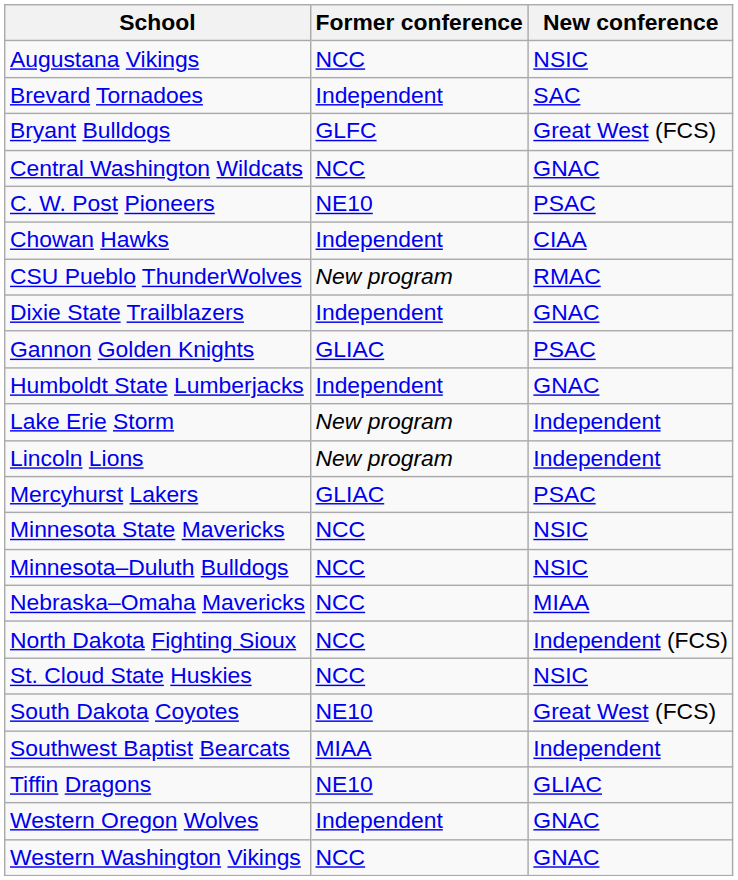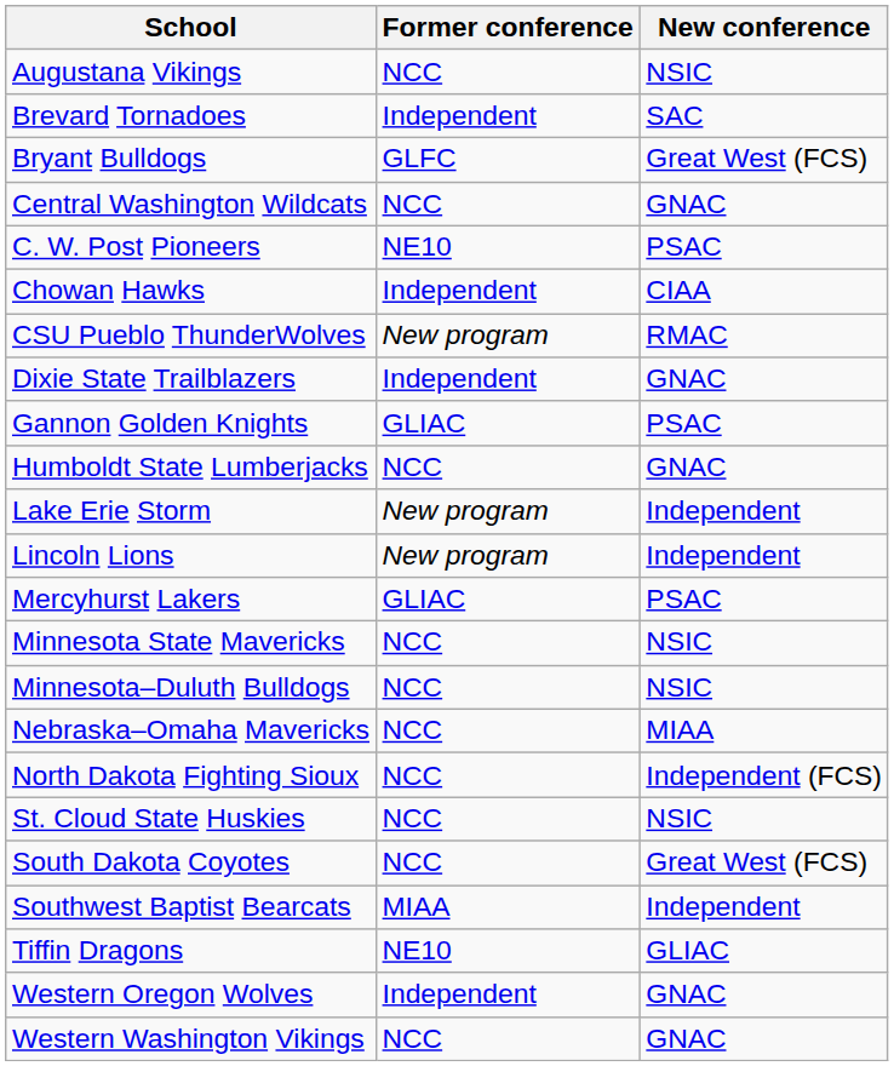Humboldt State Lumberjacks | Former conference: Independent -> NCC
South Dakota Coyotes | Former conference: NE10 -> NCC
